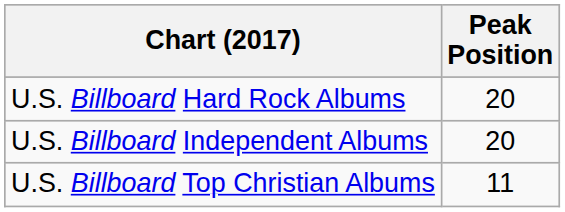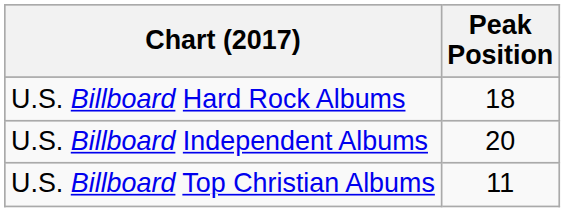U.S. Billboard Hard Rock Albums | Peak Position: 20 -> 18
